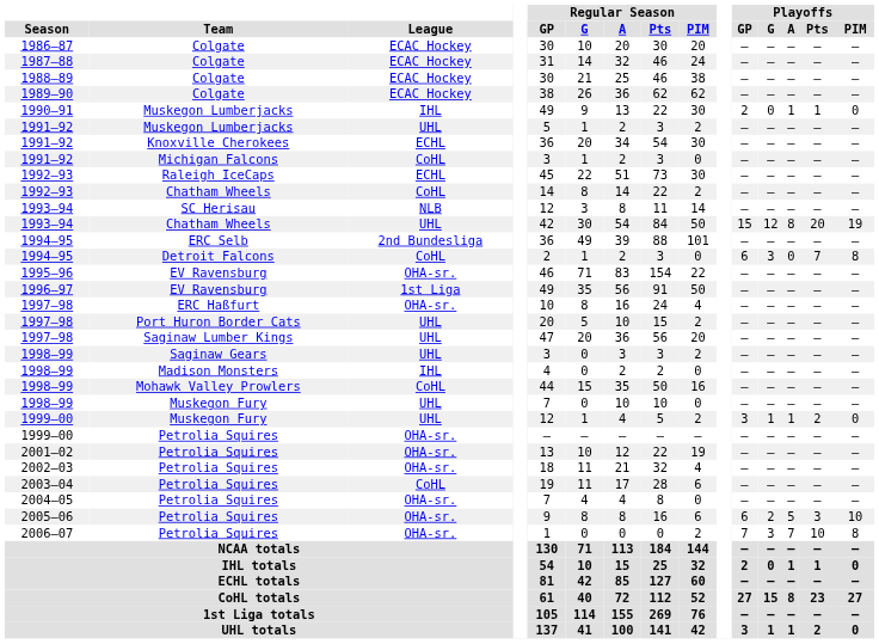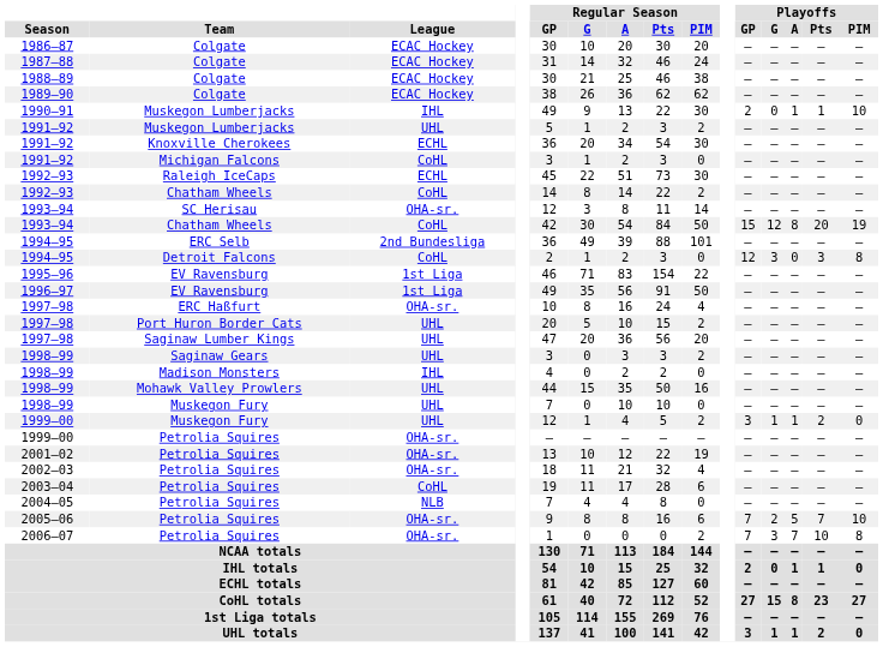1990–91 | Playoffs / PIM: 0 -> 10
1993–94 / SC Herisau | League: NLB -> OHA-sr.
1993–94 / Chatham Wheels | League: UHL -> CoHL
1994–95 / Detroit Falcons | Playoffs / GP: 6 -> 12
1994–95 / Detroit Falcons | Playoffs / Pts: 7 -> 3
1995–96 | League: OHA-sr. -> 1st Liga
1998–99 / Mohawk Valley Prowlers | League: CoHL -> UHL
2004–05 | League: OHA-sr. -> NLB
2005–06 | Playoffs / GP: 6 -> 7
2005–06 | Playoffs / Pts: 3 -> 7
